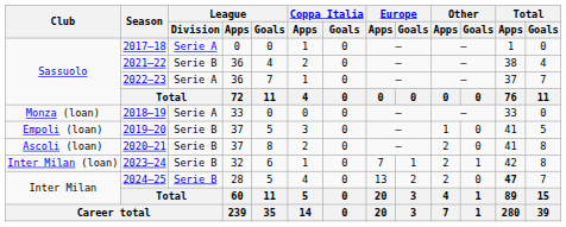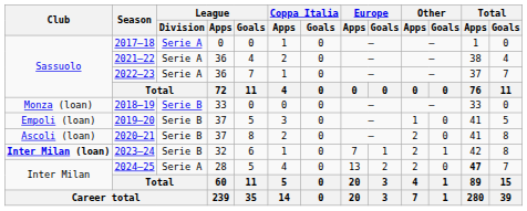2021–22 | League / Division: Serie B -> Serie A
2018–19 | League / Division: Serie A -> Serie B
2023–24 | Club: normal -> bold
2024–25 | League / Division: Serie B -> Serie A
